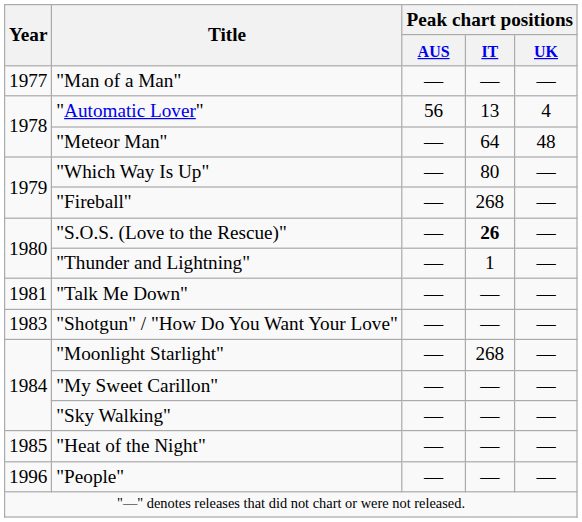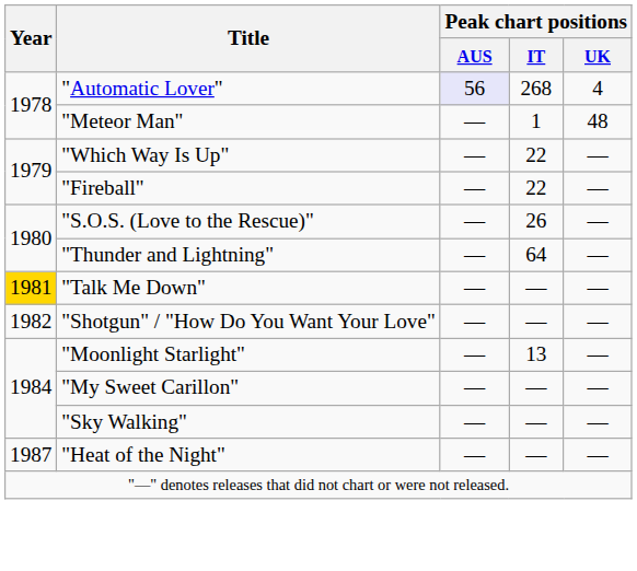- row: 1977 | "Man of a Man" | — | — | —
"Automatic Lover" | Peak chart positions / AUS: no background -> lavender background
"Automatic Lover" | Peak chart positions / IT: 13 -> 268
"Meteor Man" | Peak chart positions / IT: 64 -> 1
"Which Way Is Up" | Peak chart positions / IT: 80 -> 22
"Fireball" | Peak chart positions / IT: 268 -> 22
"S.O.S. (Love to the Rescue)" | Peak chart positions / IT: bold -> normal
"Thunder and Lightning" | Peak chart positions / IT: 1 -> 64
"Talk Me Down" | Year: no background -> gold background
"Shotgun" / "How Do You Want Your Love" | Year: 1983 -> 1982
"Moonlight Starlight" | Peak chart positions / IT: 268 -> 13
"Heat of the Night" | Year: 1985 -> 1987
- row: 1996 | "People" | — | — | —
